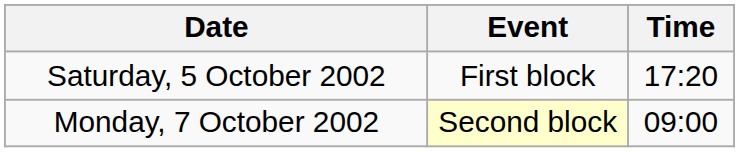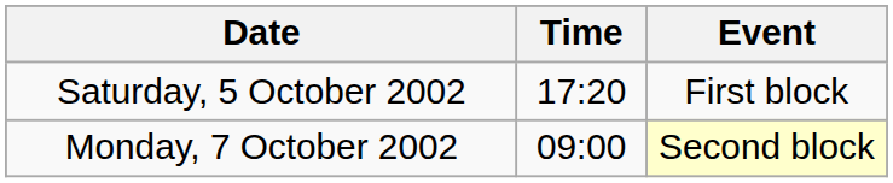columns swapped: Time <-> Event
